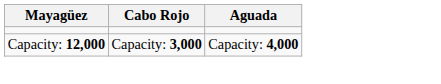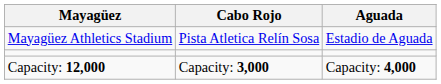+ row: Mayagüez Athletics Stadium | Pista Atletica Relín Sosa | Estadio de Aguada
